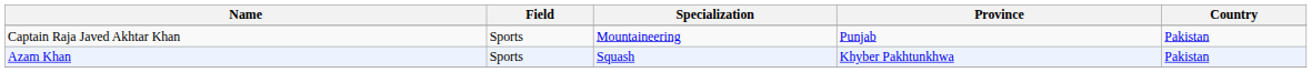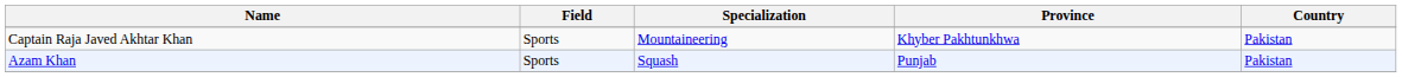Captain Raja Javed Akhtar Khan | Province: Punjab -> Khyber Pakhtunkhwa
Azam Khan | Province: Khyber Pakhtunkhwa -> Punjab
